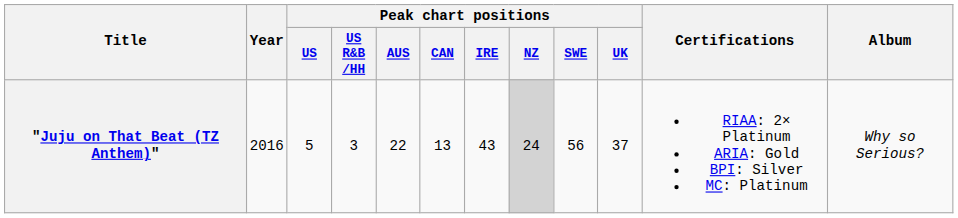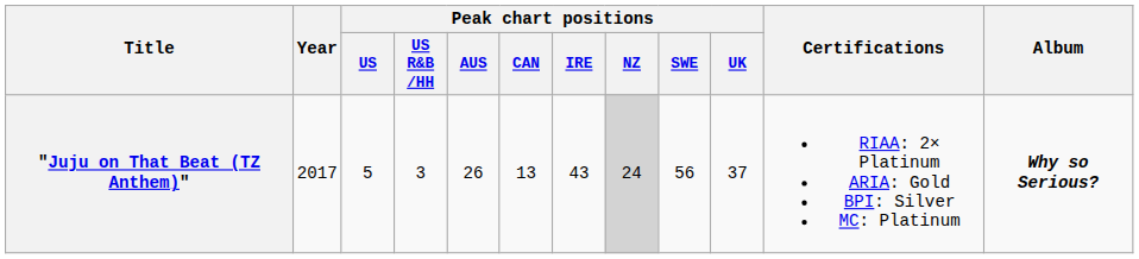"Juju on That Beat (TZ Anthem)" | Year: 2016 -> 2017
"Juju on That Beat (TZ Anthem)" | Peak chart positions / AUS: 22 -> 26
"Juju on That Beat (TZ Anthem)" | Album: normal -> bold
